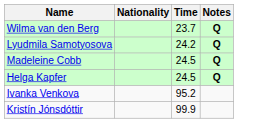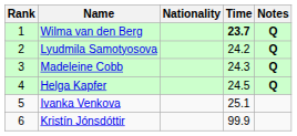+ column: Rank | 1 | 2 | 3 | 4 | 5 | 6
Wilma van den Berg | Time: normal -> bold
Madeleine Cobb | Time: 24.5 -> 24.3
Ivanka Venkova | Time: 95.2 -> 25.1
